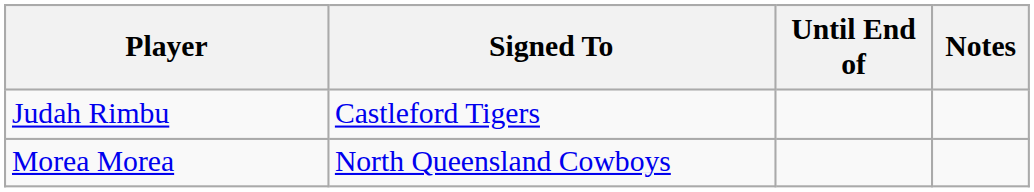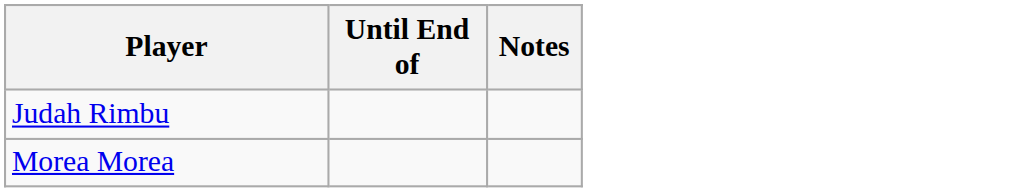- column: Signed To | Castleford Tigers | North Queensland Cowboys
